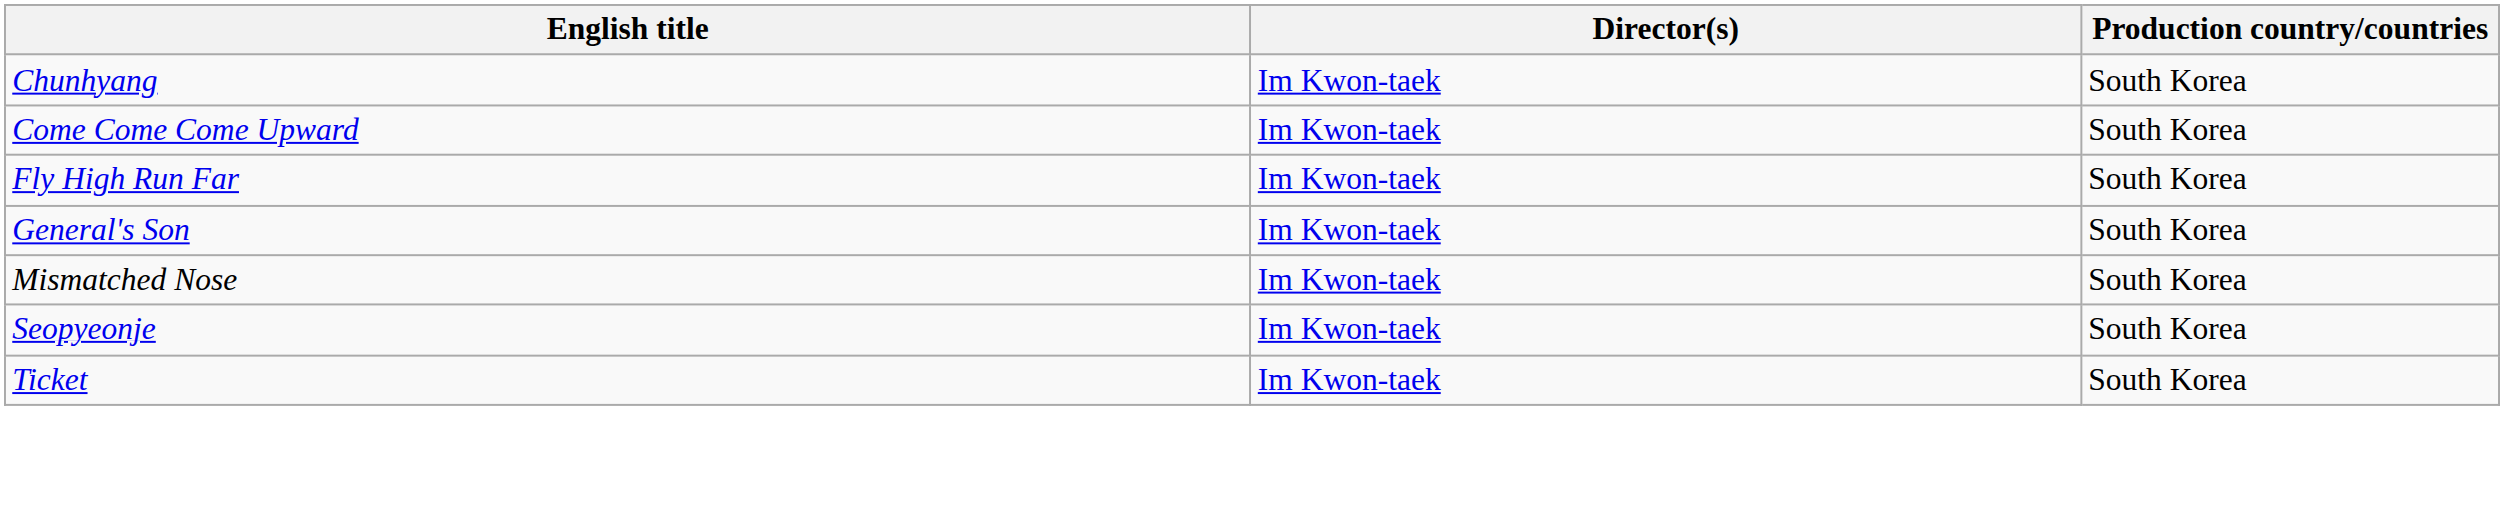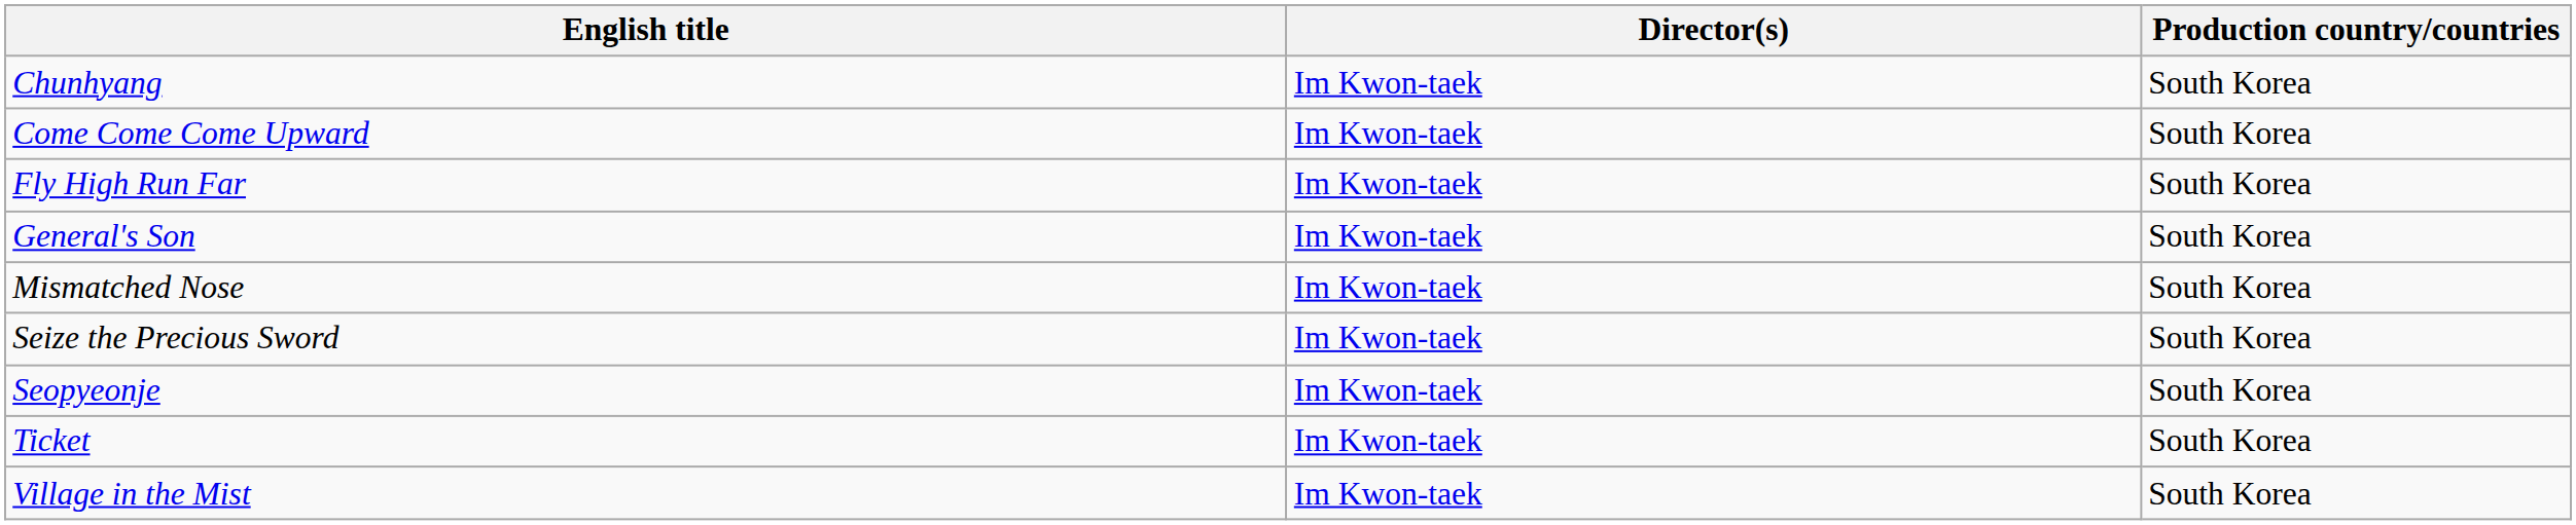+ row: Seize the Precious Sword | Im Kwon-taek | South Korea
+ row: Village in the Mist | Im Kwon-taek | South Korea
